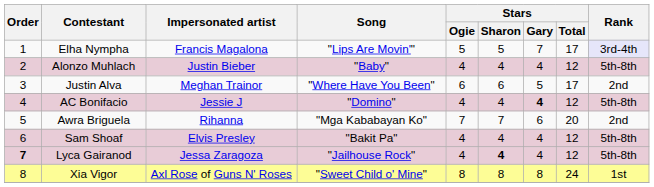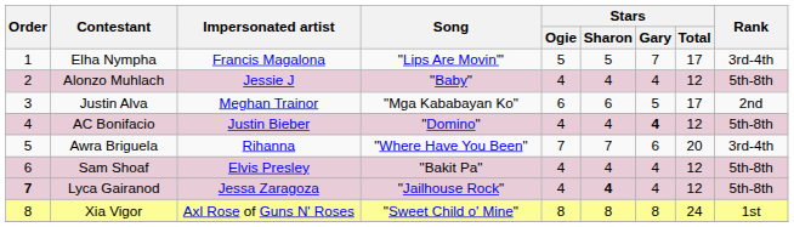Elha Nympha | Rank: lavender background -> no background
Alonzo Muhlach | Impersonated artist: Justin Bieber -> Jessie J
Justin Alva | Song: "Where Have You Been" -> "Mga Kababayan Ko"
AC Bonifacio | Impersonated artist: Jessie J -> Justin Bieber
Awra Briguela | Song: "Mga Kababayan Ko" -> "Where Have You Been"
Awra Briguela | Rank: 2nd -> 3rd-4th
